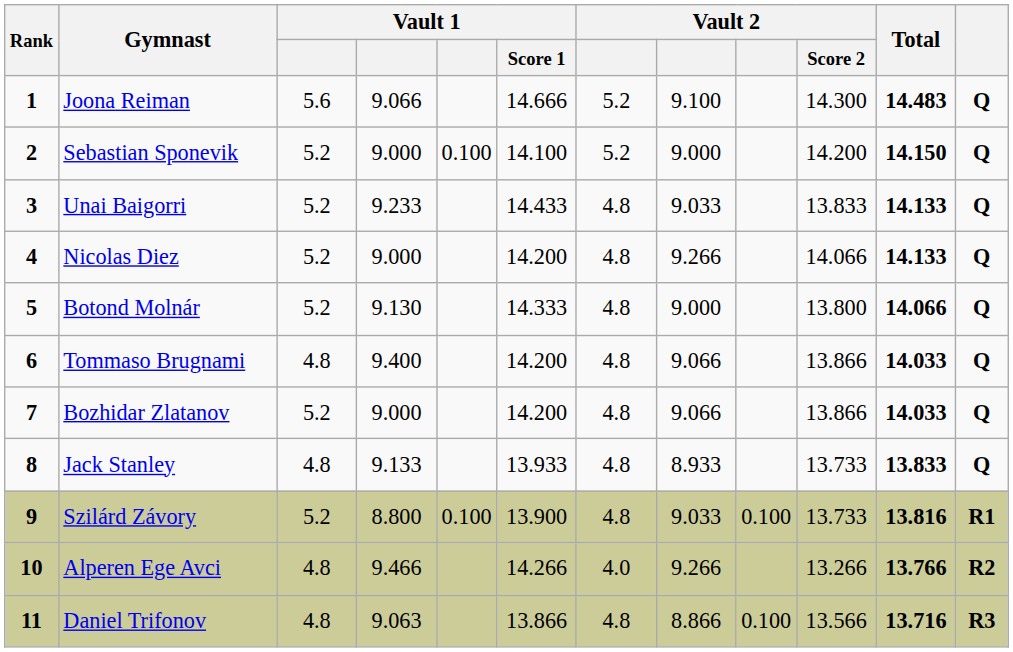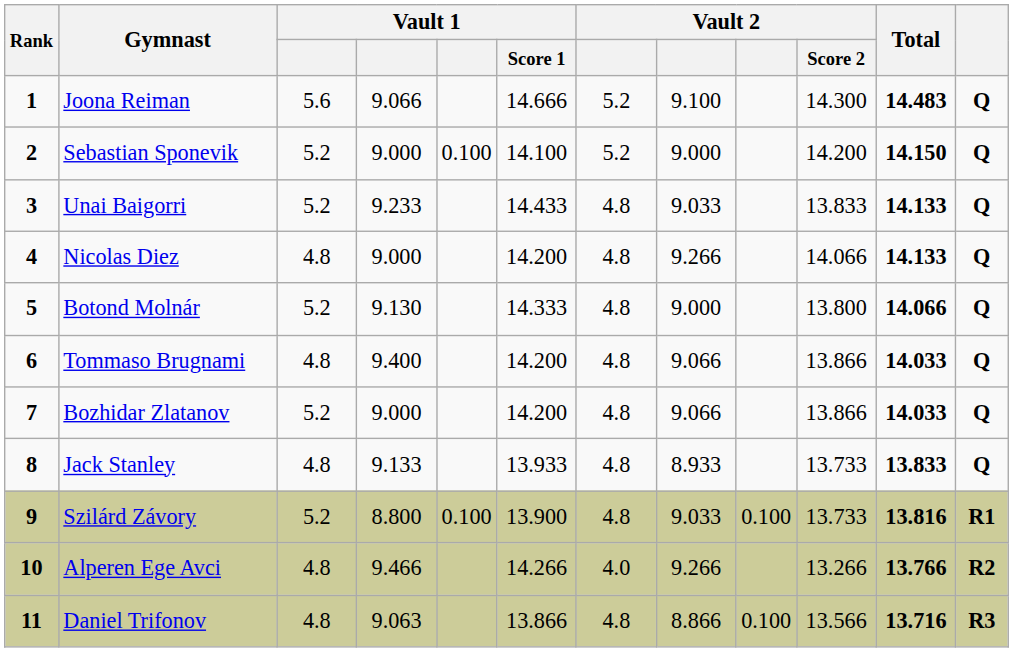Nicolas Diez | column 3: 5.2 -> 4.8
